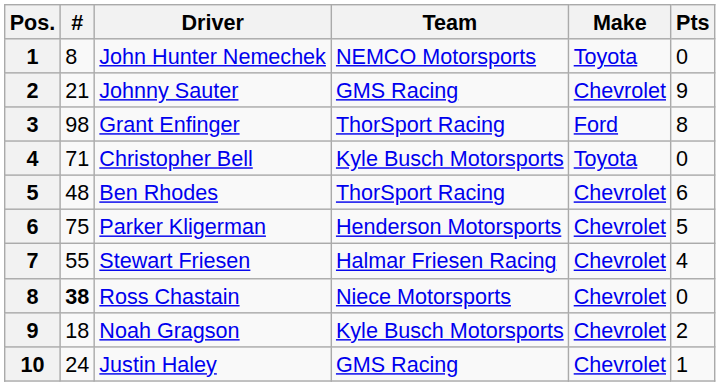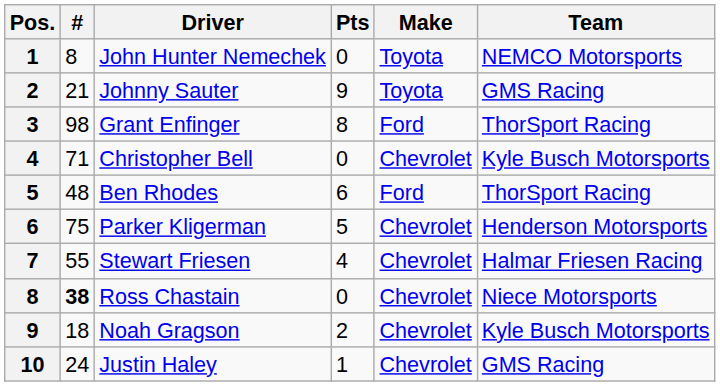columns swapped: Team <-> Pts
Johnny Sauter | Make: Chevrolet -> Toyota
Christopher Bell | Make: Toyota -> Chevrolet
Ben Rhodes | Make: Chevrolet -> Ford
